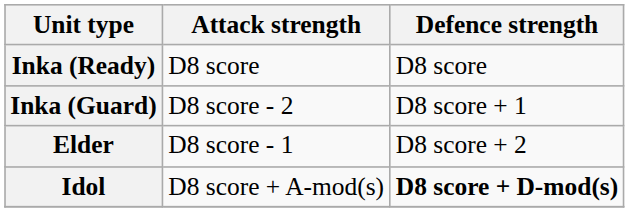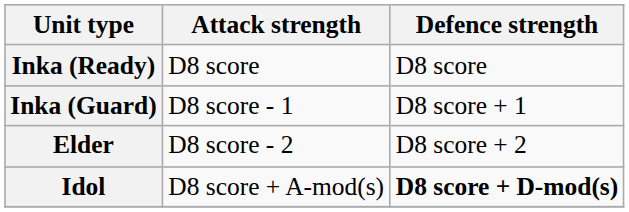Inka (Guard) | Attack strength: D8 score - 2 -> D8 score - 1
Elder | Attack strength: D8 score - 1 -> D8 score - 2
